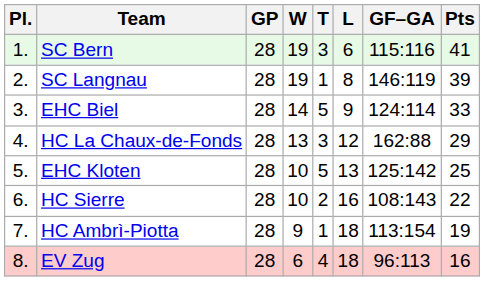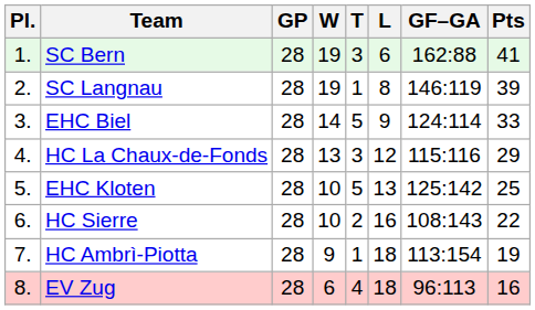SC Bern | GF–GA: 115:116 -> 162:88
HC La Chaux-de-Fonds | GF–GA: 162:88 -> 115:116
